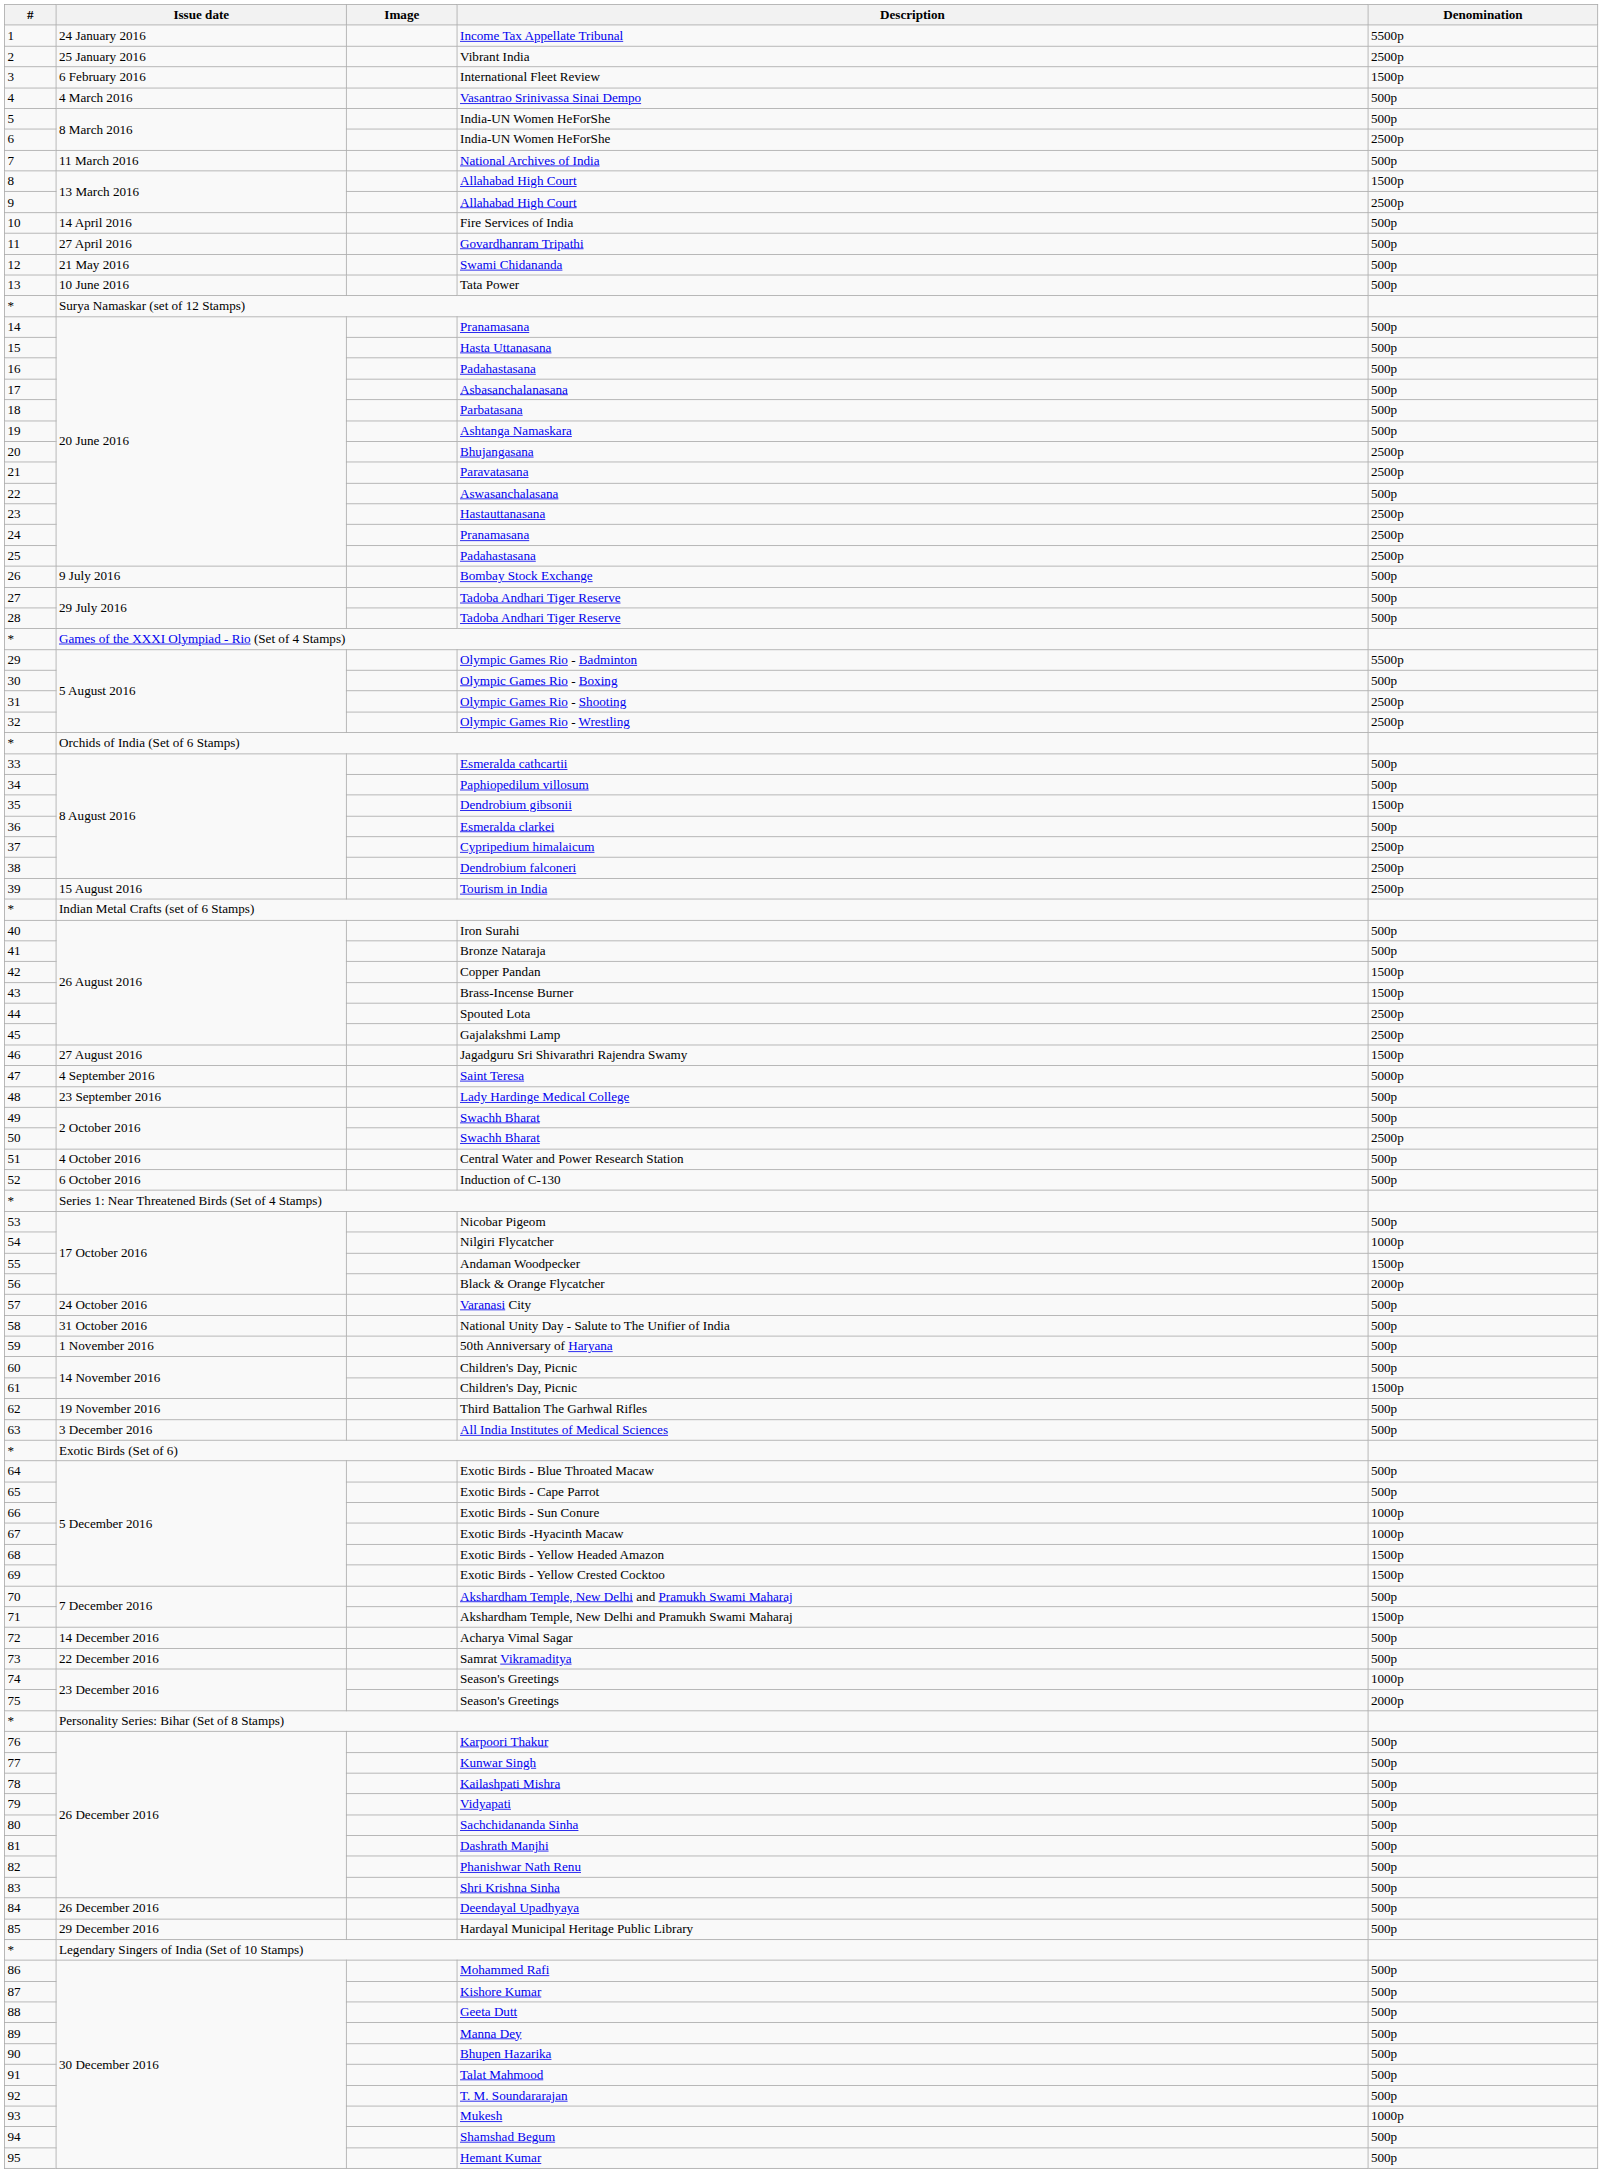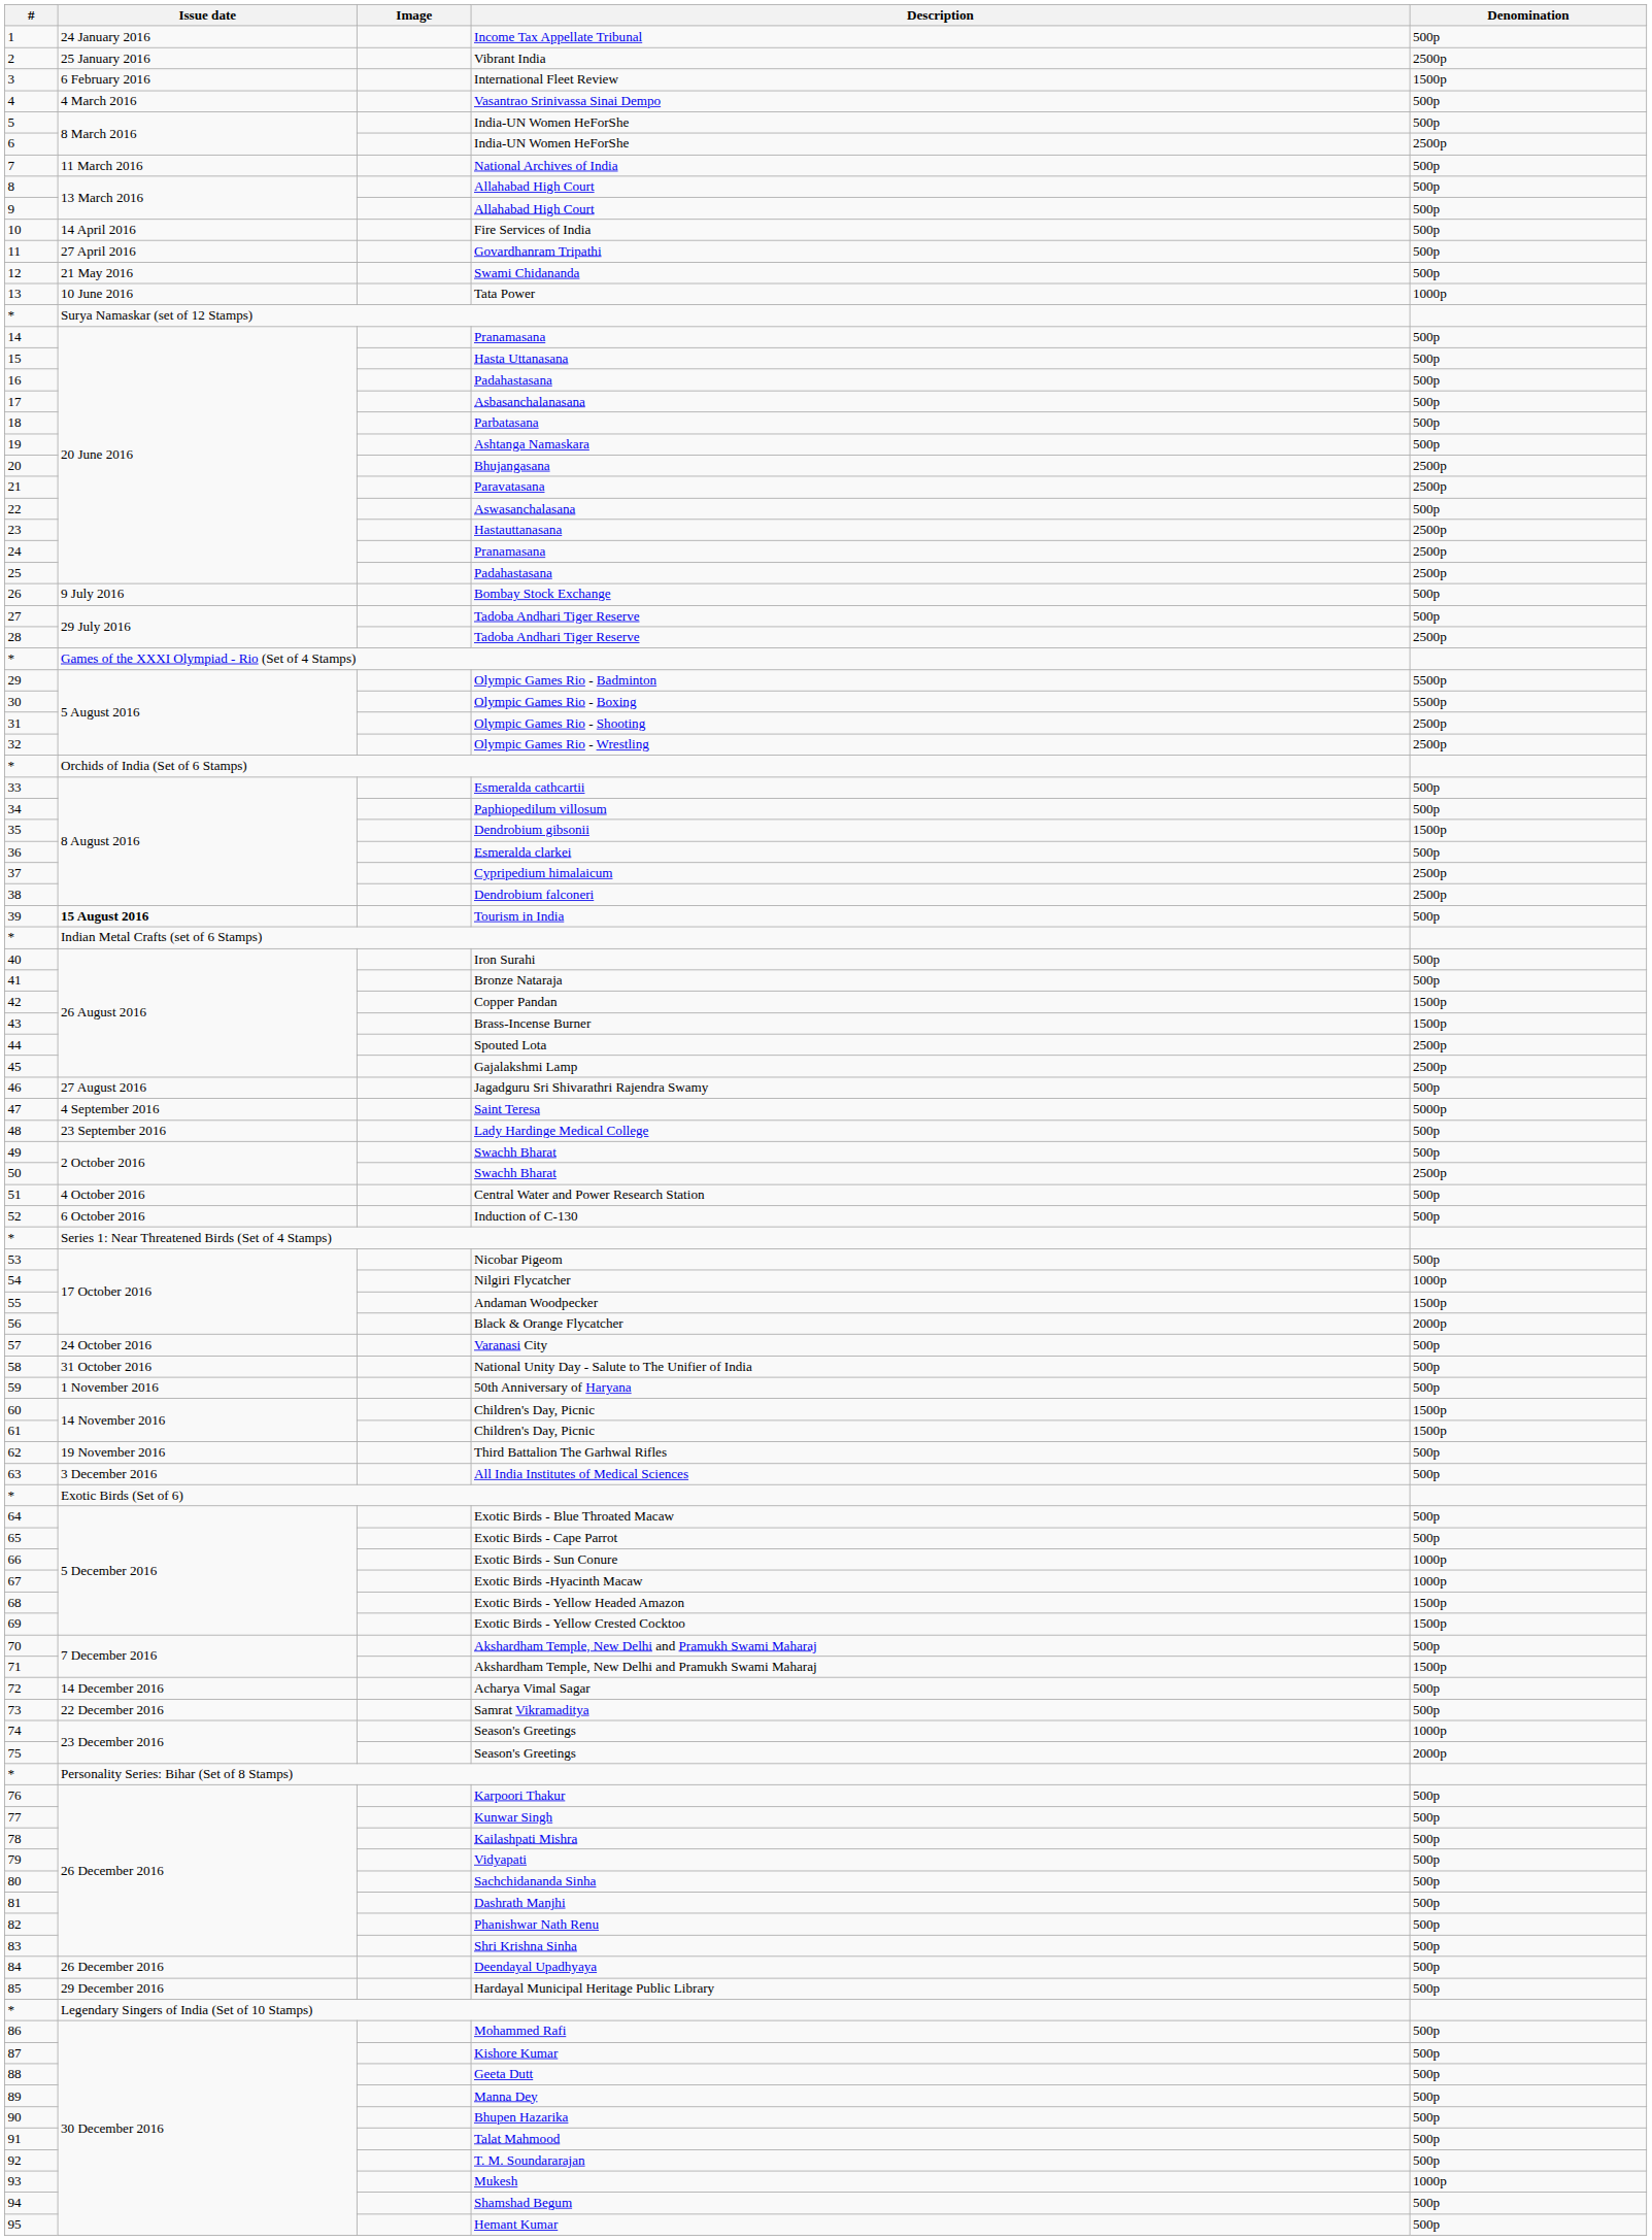Income Tax Appellate Tribunal | Denomination: 5500p -> 500p
8 / Allahabad High Court | Denomination: 1500p -> 500p
9 / Allahabad High Court | Denomination: 2500p -> 500p
Tata Power | Denomination: 500p -> 1000p
28 / Tadoba Andhari Tiger Reserve | Denomination: 500p -> 2500p
Olympic Games Rio - Boxing | Denomination: 500p -> 5500p
Tourism in India | Issue date: normal -> bold
Tourism in India | Denomination: 2500p -> 500p
Jagadguru Sri Shivarathri Rajendra Swamy | Denomination: 1500p -> 500p
60 / Children's Day, Picnic | Denomination: 500p -> 1500p
